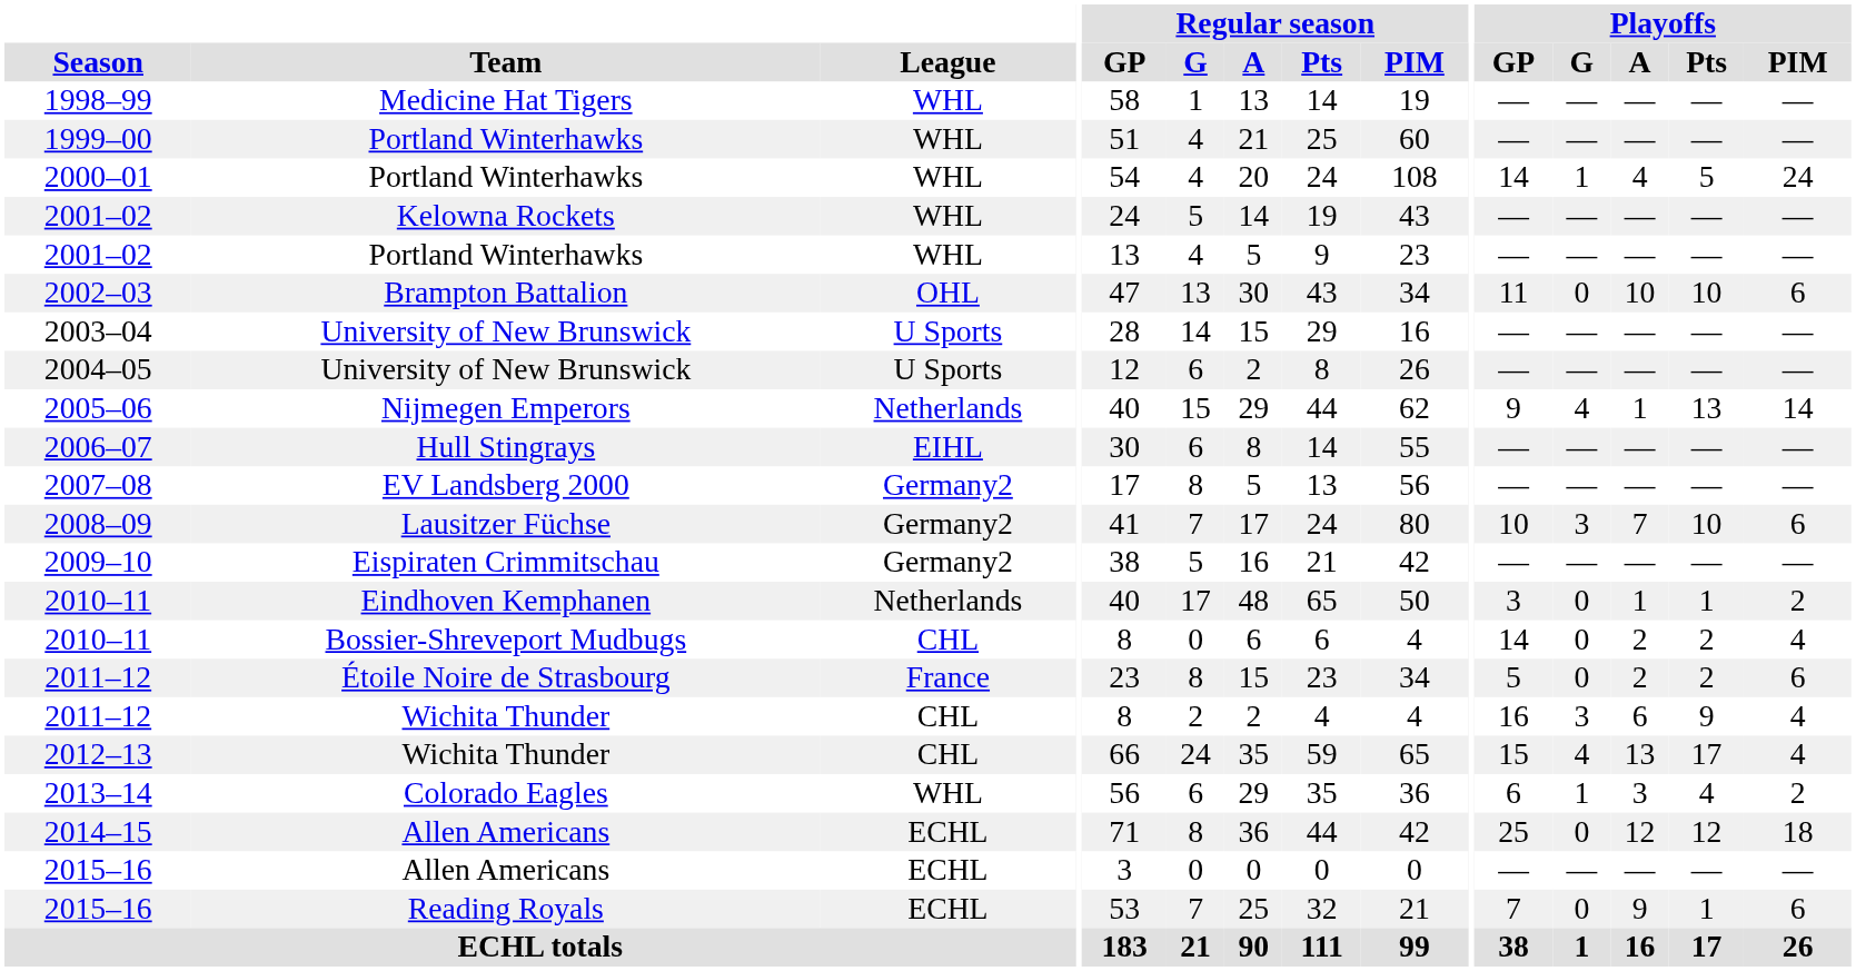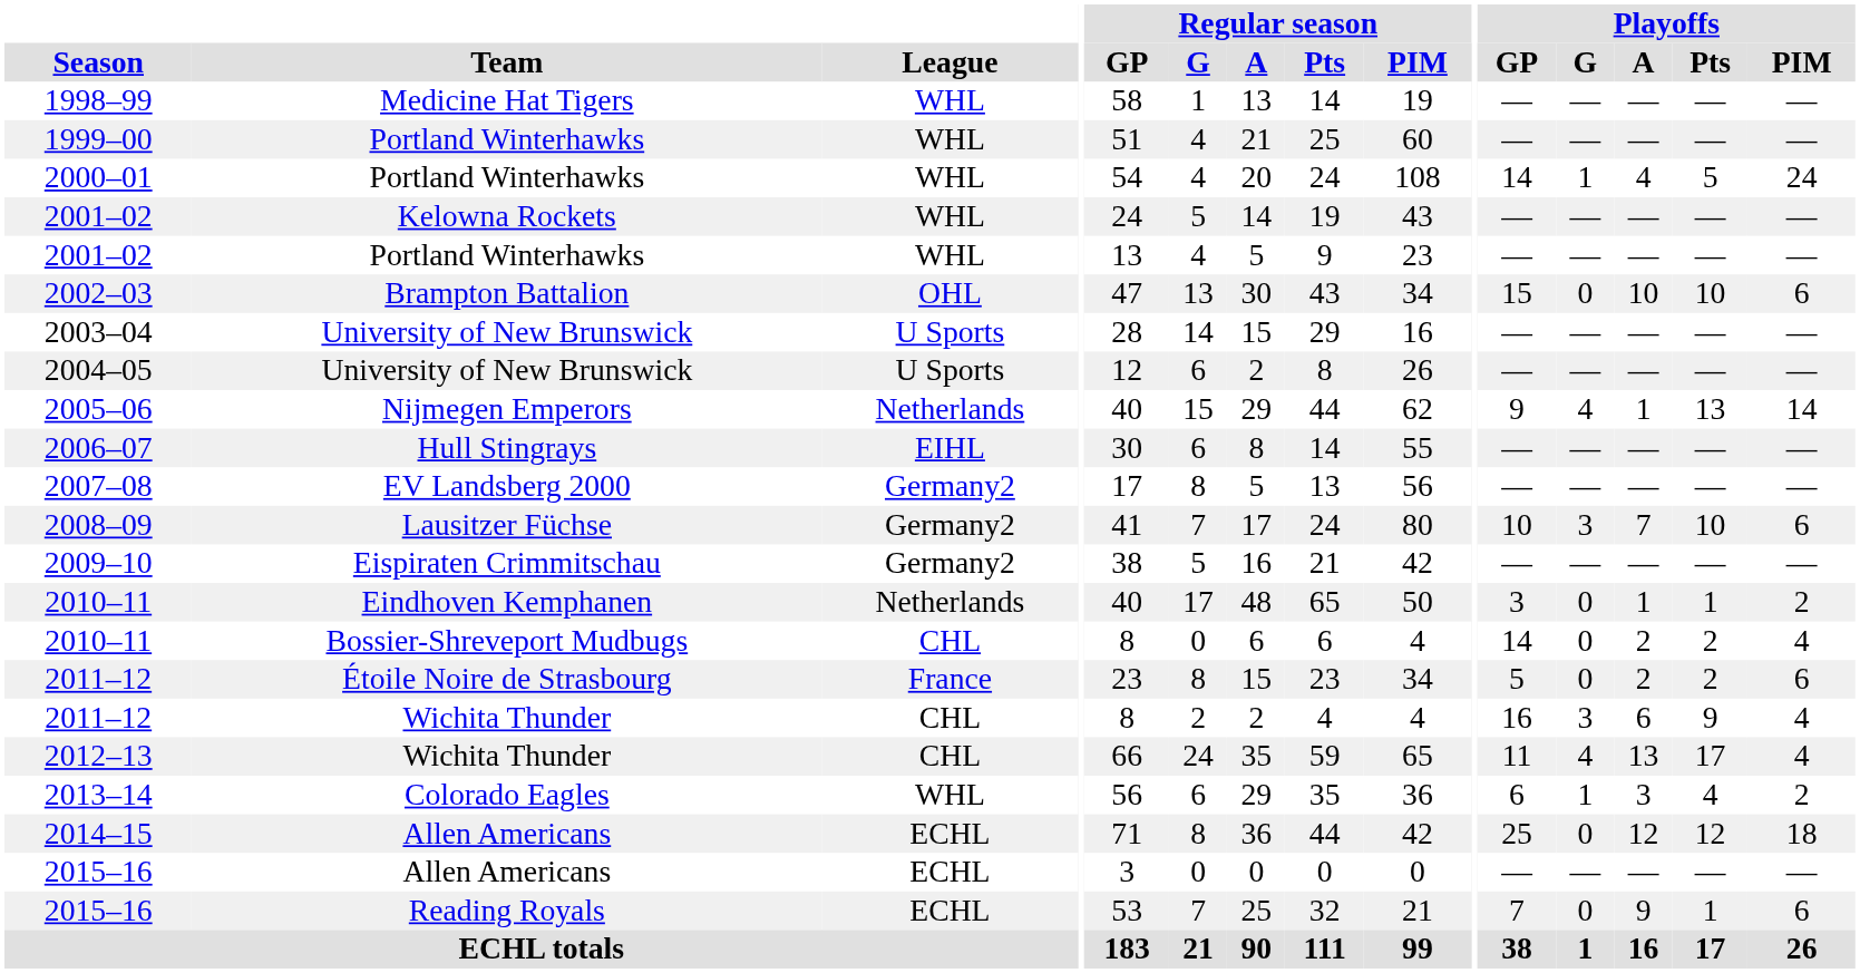2002–03 | Playoffs / GP: 11 -> 15
2012–13 | Playoffs / GP: 15 -> 11
